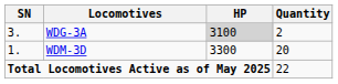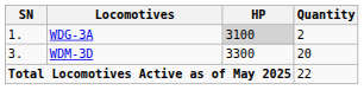WDG-3A | SN: 3. -> 1.
WDM-3D | SN: 1. -> 3.
